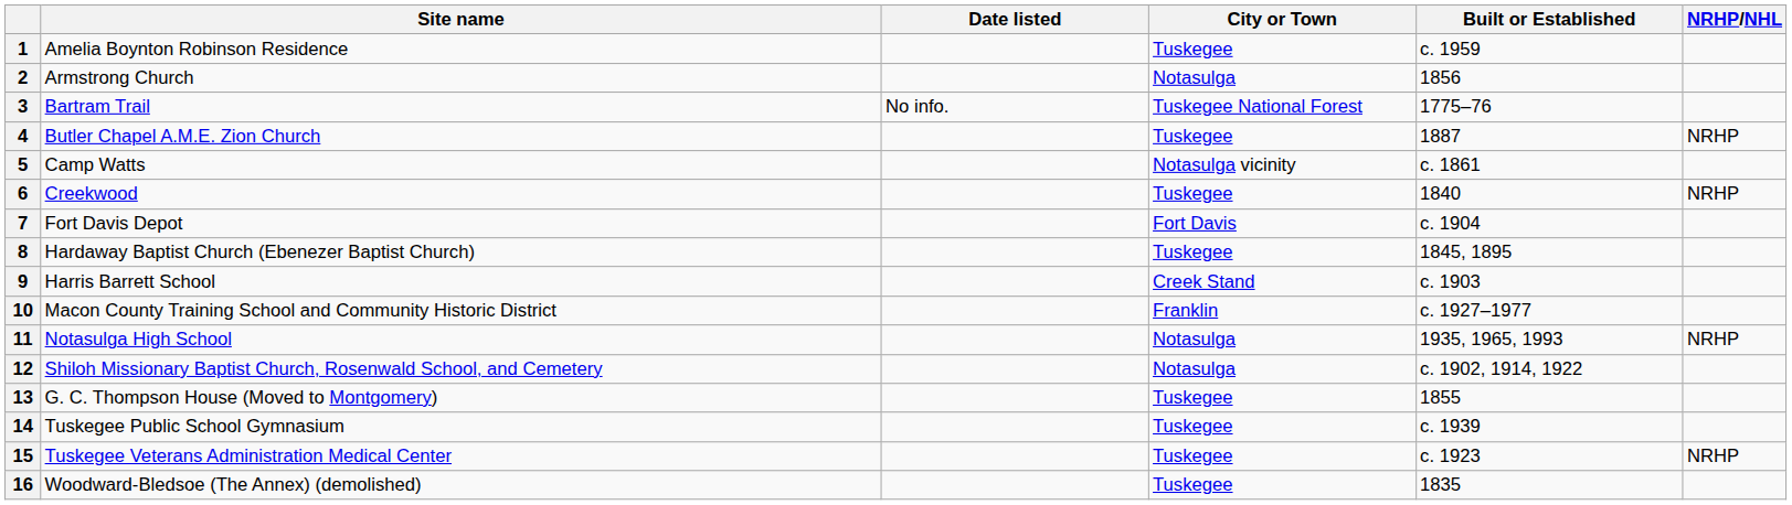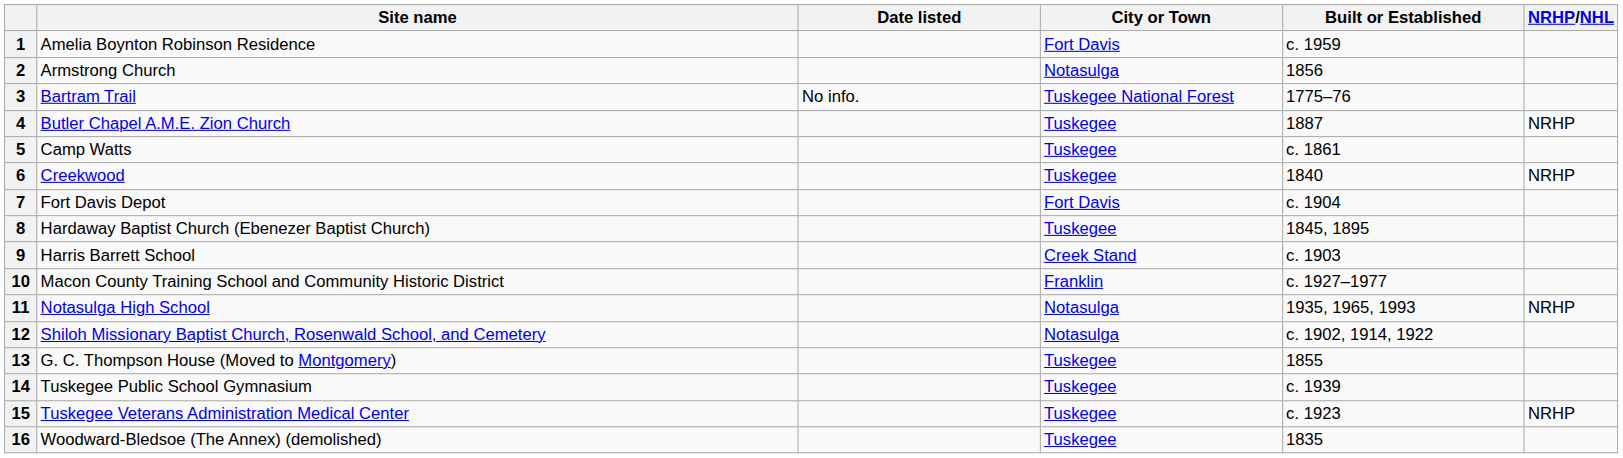1 | City or Town: Tuskegee -> Fort Davis
5 | City or Town: Notasulga vicinity -> Tuskegee
